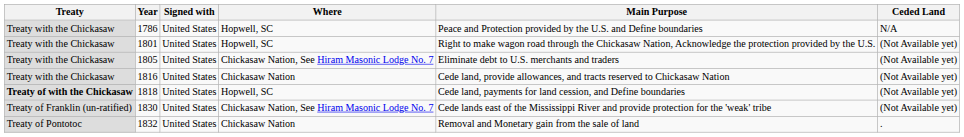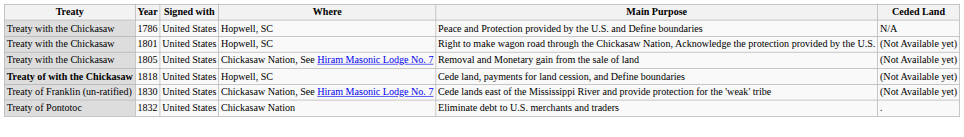1805 | Main Purpose: Eliminate debt to U.S. merchants and traders -> Removal and Monetary gain from the sale of land
- row: Treaty with the Chickasaw | 1816 | United States | Chickasaw Nation | Cede land, provide allowances, and tracts reserved to Chickasaw Nation | (Not Available yet)
1832 | Main Purpose: Removal and Monetary gain from the sale of land -> Eliminate debt to U.S. merchants and traders
